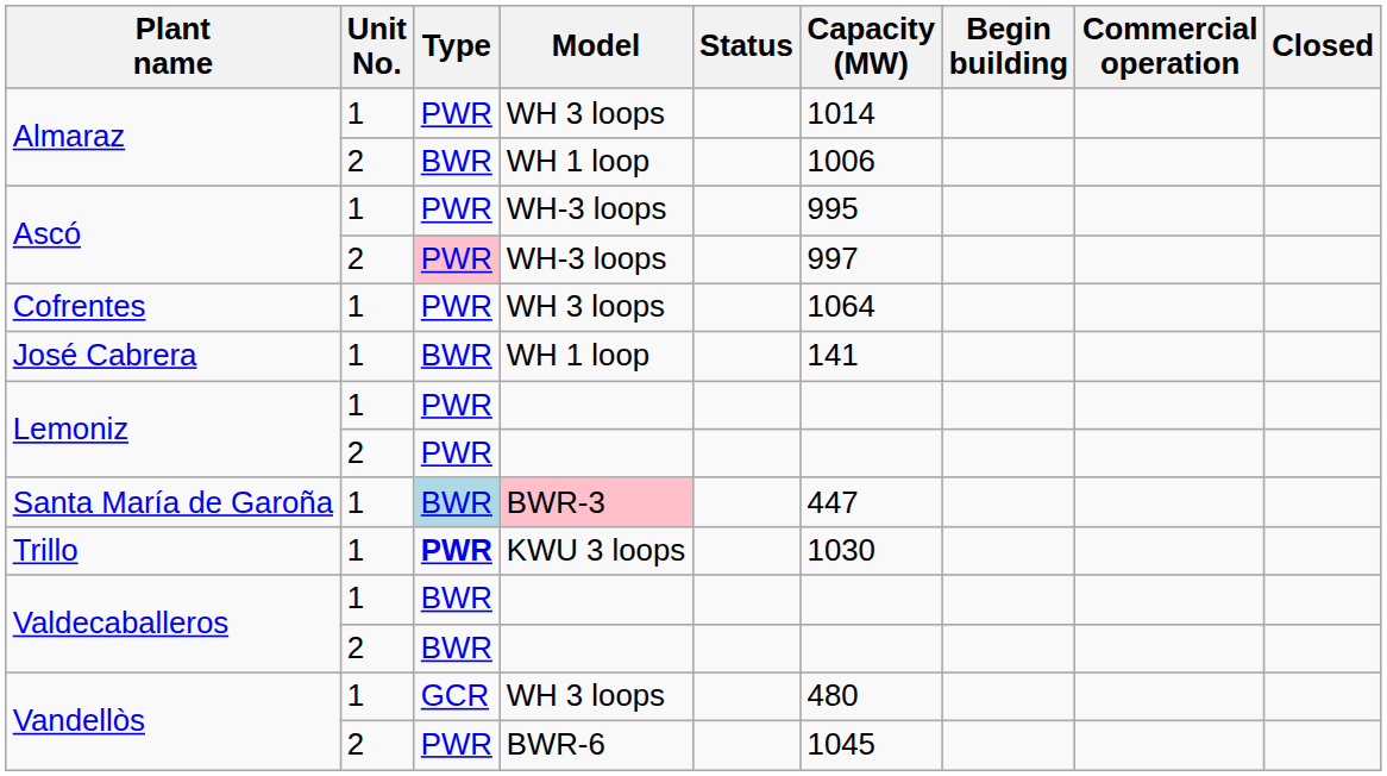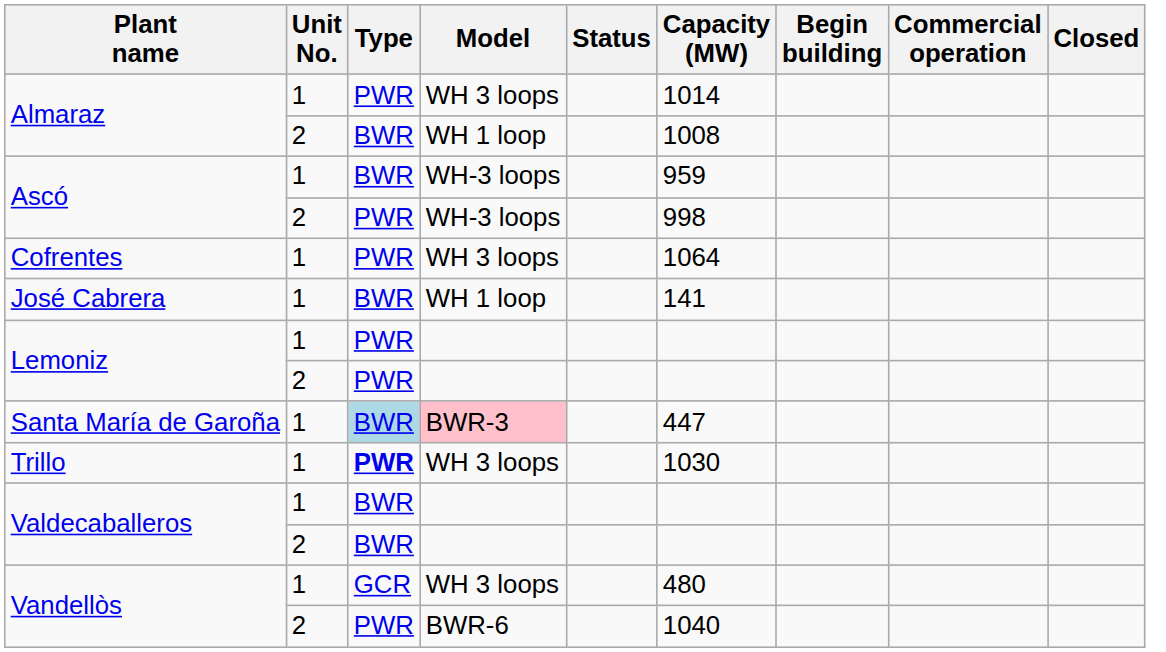Almaraz / 2 | Capacity (MW): 1006 -> 1008
Ascó / 1 | Type: PWR -> BWR
Ascó / 1 | Capacity (MW): 995 -> 959
Ascó / 2 | Type: pink background -> no background
Ascó / 2 | Capacity (MW): 997 -> 998
Trillo | Model: KWU 3 loops -> WH 3 loops
Vandellòs / 2 | Capacity (MW): 1045 -> 1040
